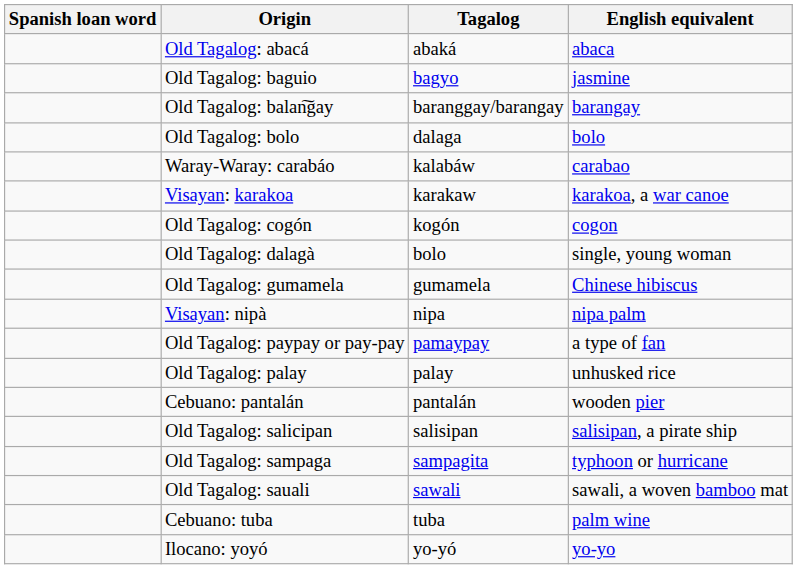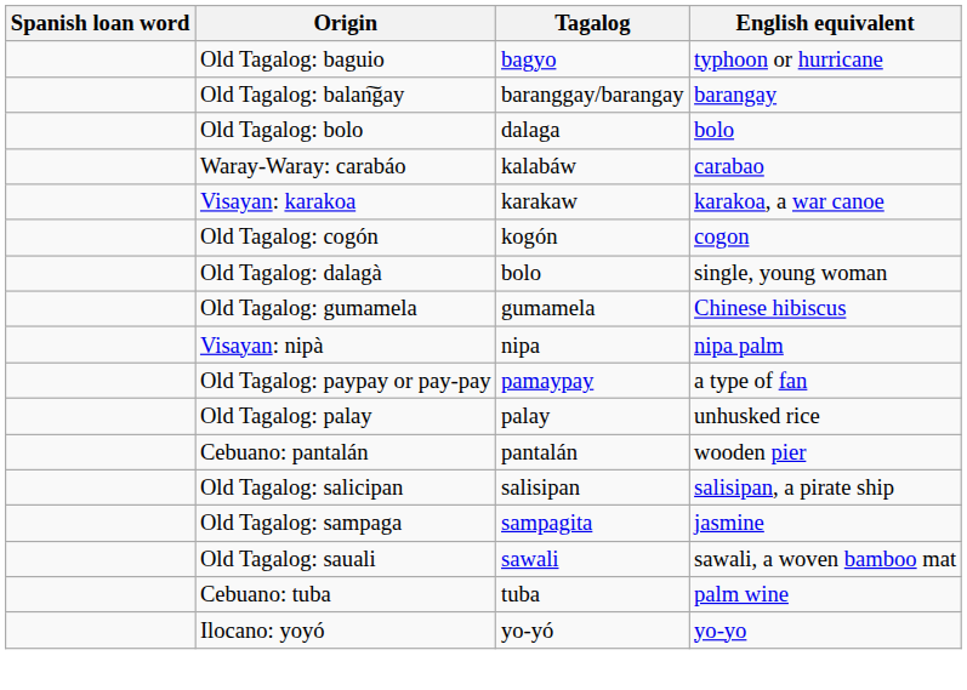- row: Old Tagalog: abacá | abaká | abaca
Old Tagalog: baguio | English equivalent: jasmine -> typhoon or hurricane
Old Tagalog: sampaga | English equivalent: typhoon or hurricane -> jasmine
